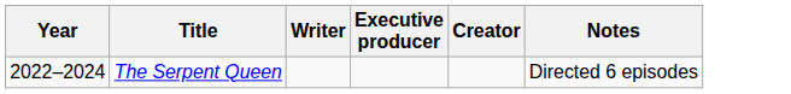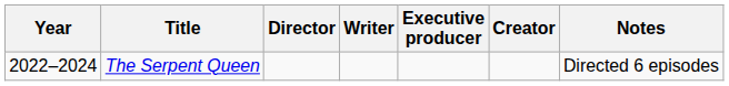+ column: Director
